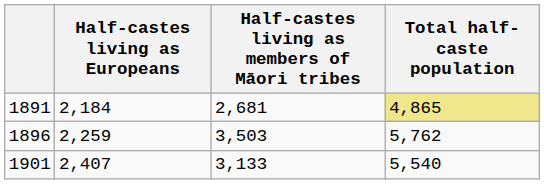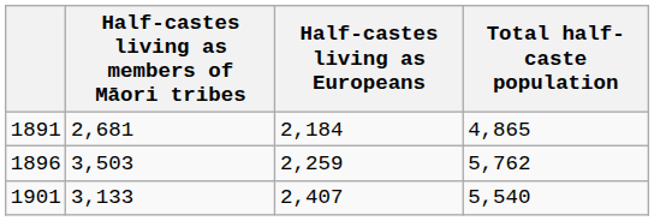columns swapped: Half-castes living as members of Māori tribes <-> Half-castes living as Europeans
1891 | Total half-caste population: khaki background -> no background
